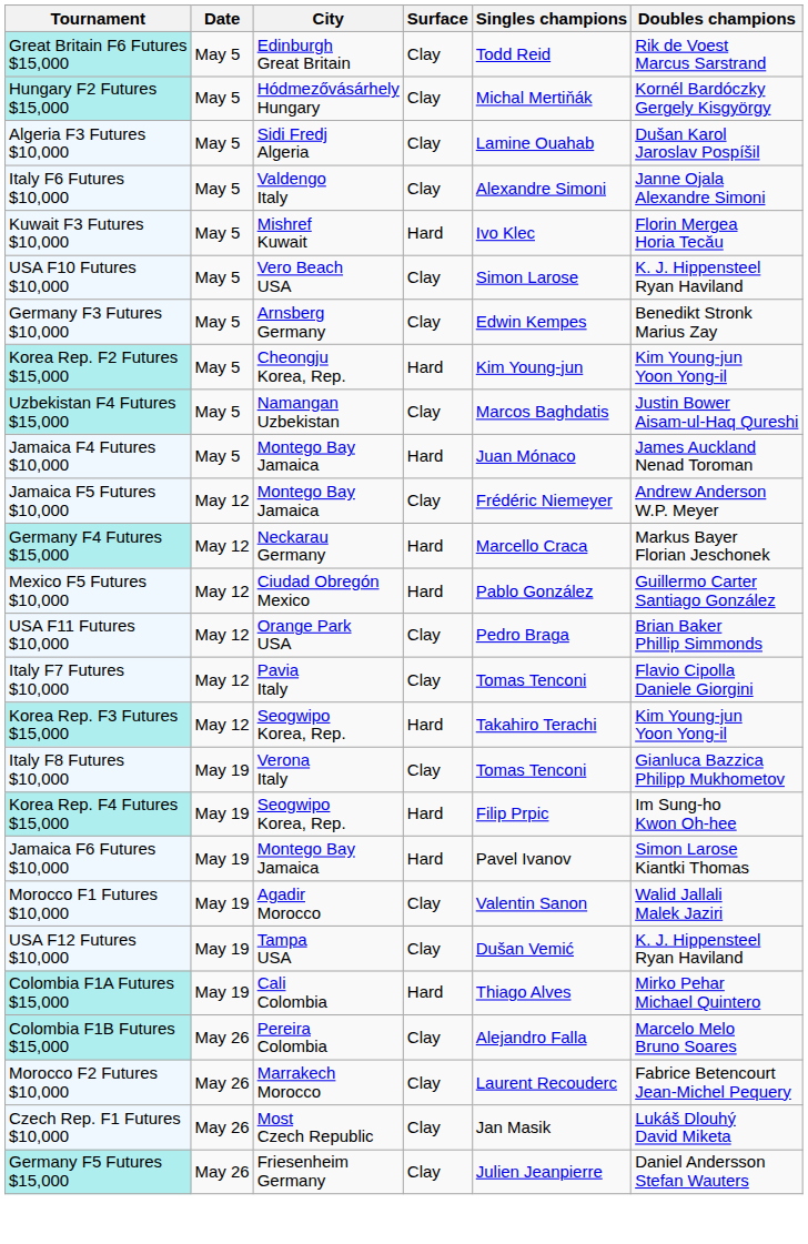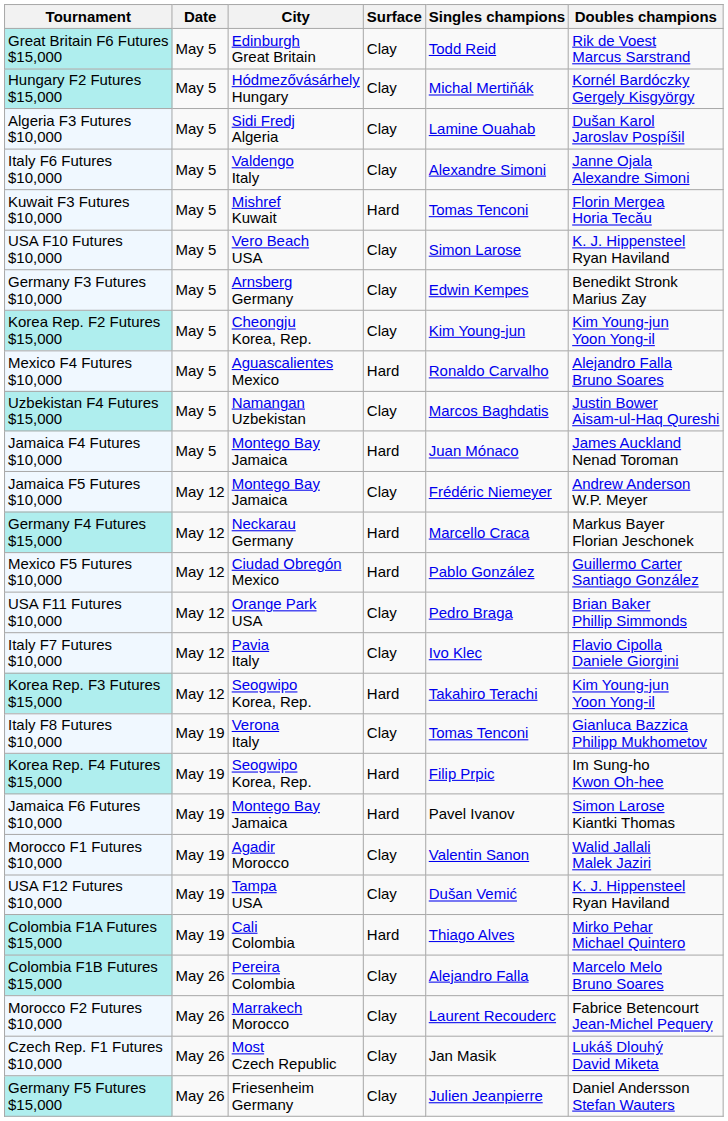Kuwait F3 Futures $10,000 | Singles champions: Ivo Klec -> Tomas Tenconi
Korea Rep. F2 Futures $15,000 | Surface: Hard -> Clay
+ row: Mexico F4 Futures $10,000 | May 5 | Aguascalientes Mexico | Hard | Ronaldo Carvalho | Alejandro Falla Bruno Soares
Italy F7 Futures $10,000 | Singles champions: Tomas Tenconi -> Ivo Klec
